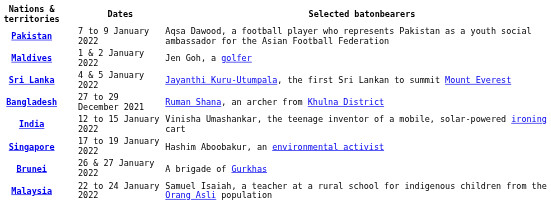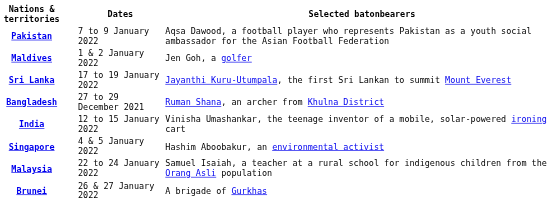Sri Lanka | Dates: 4 & 5 January 2022 -> 17 to 19 January 2022
Singapore | Dates: 17 to 19 January 2022 -> 4 & 5 January 2022
rows swapped: Malaysia <-> Brunei
